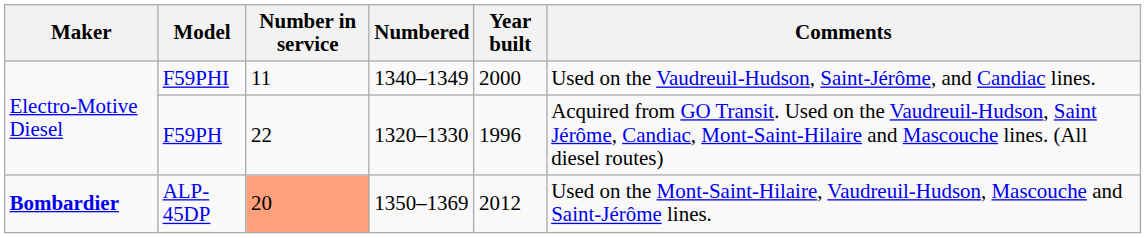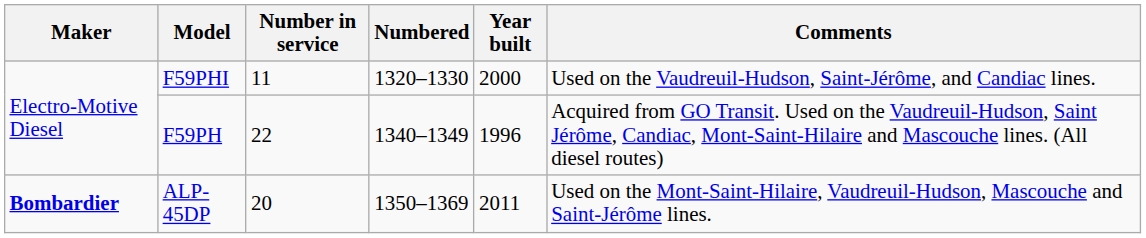F59PHI | Numbered: 1340–1349 -> 1320–1330
F59PH | Numbered: 1320–1330 -> 1340–1349
ALP-45DP | Number in service: lightsalmon background -> no background
ALP-45DP | Year built: 2012 -> 2011
